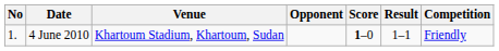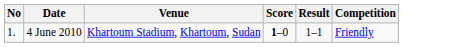- column: Opponent
